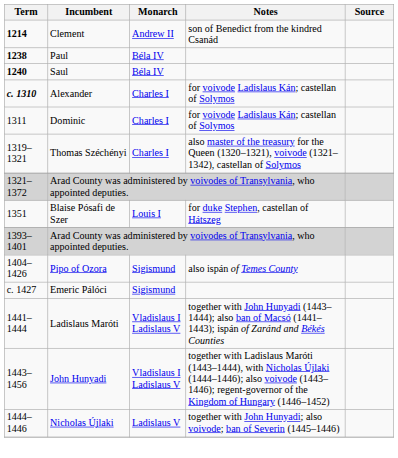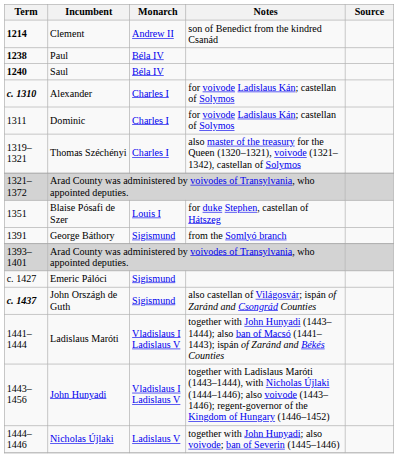+ row: 1391 | George Báthory | Sigismund | from the Somlyó branch
- row: 1404–1426 | Pipo of Ozora | Sigismund | also ispán of Temes County
+ row: c. 1437 | John Országh de Guth | Sigismund | also castellan of Világosvár; ispán of Zaránd and Csongrád Counties
